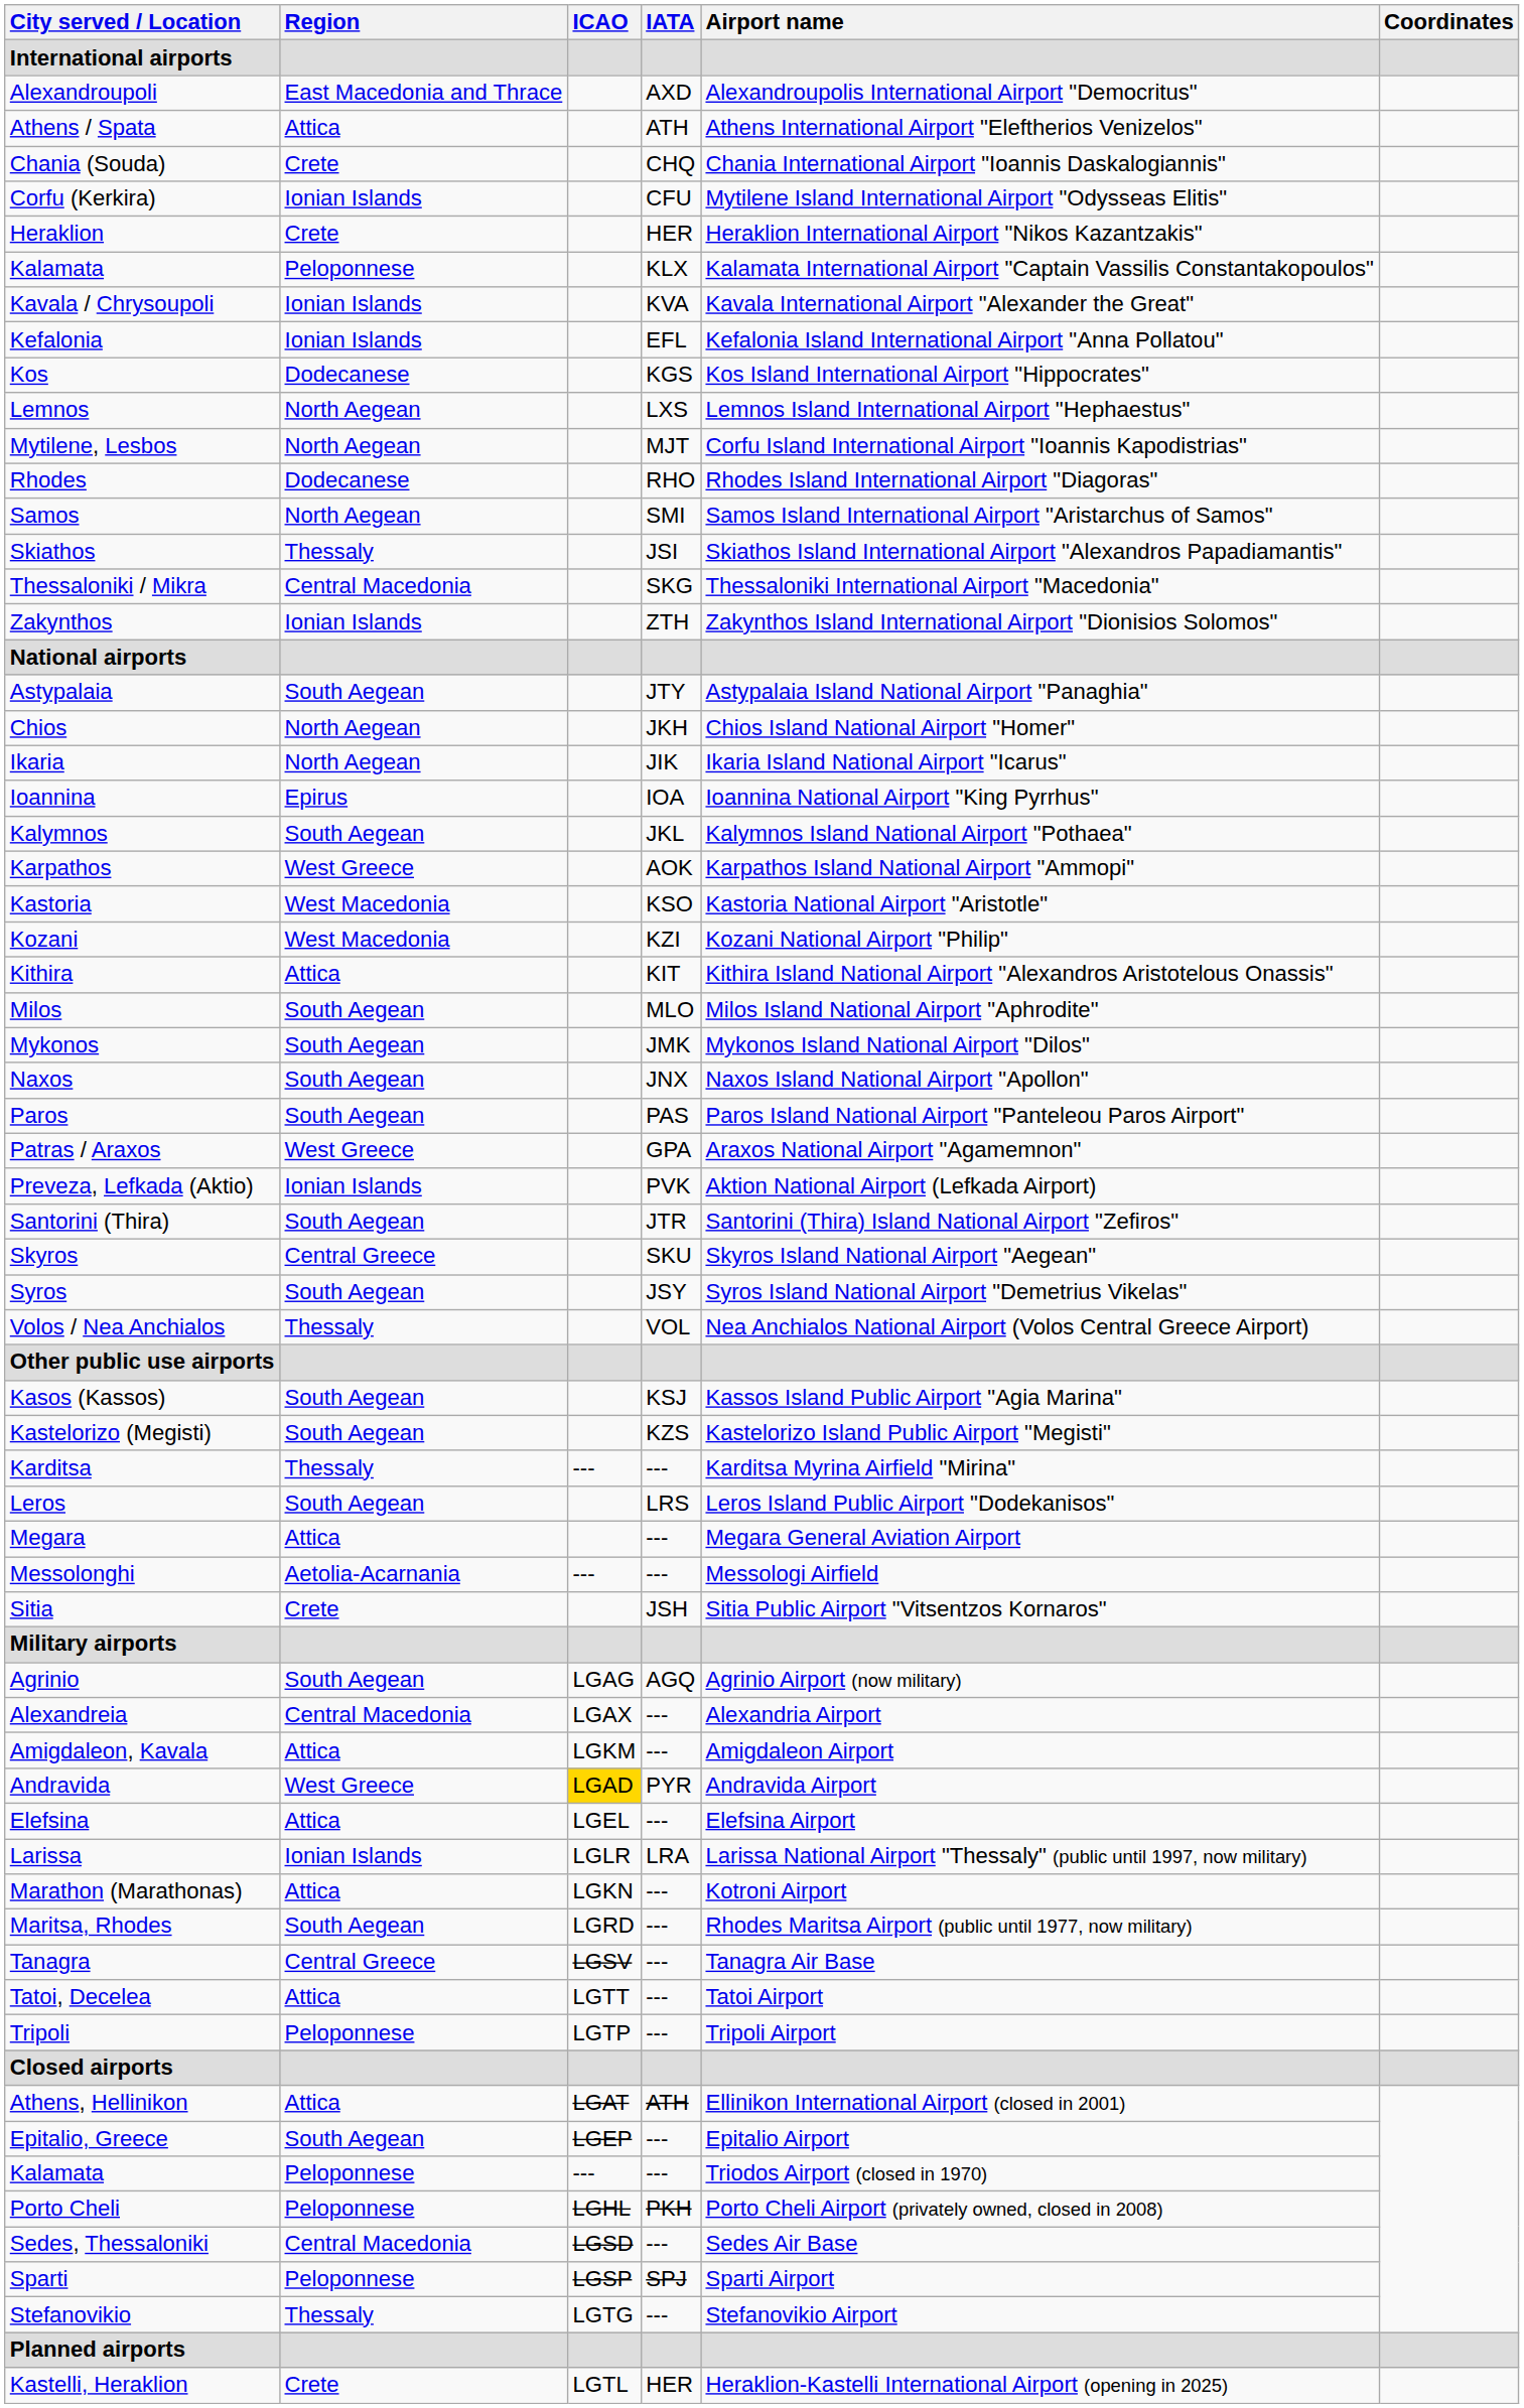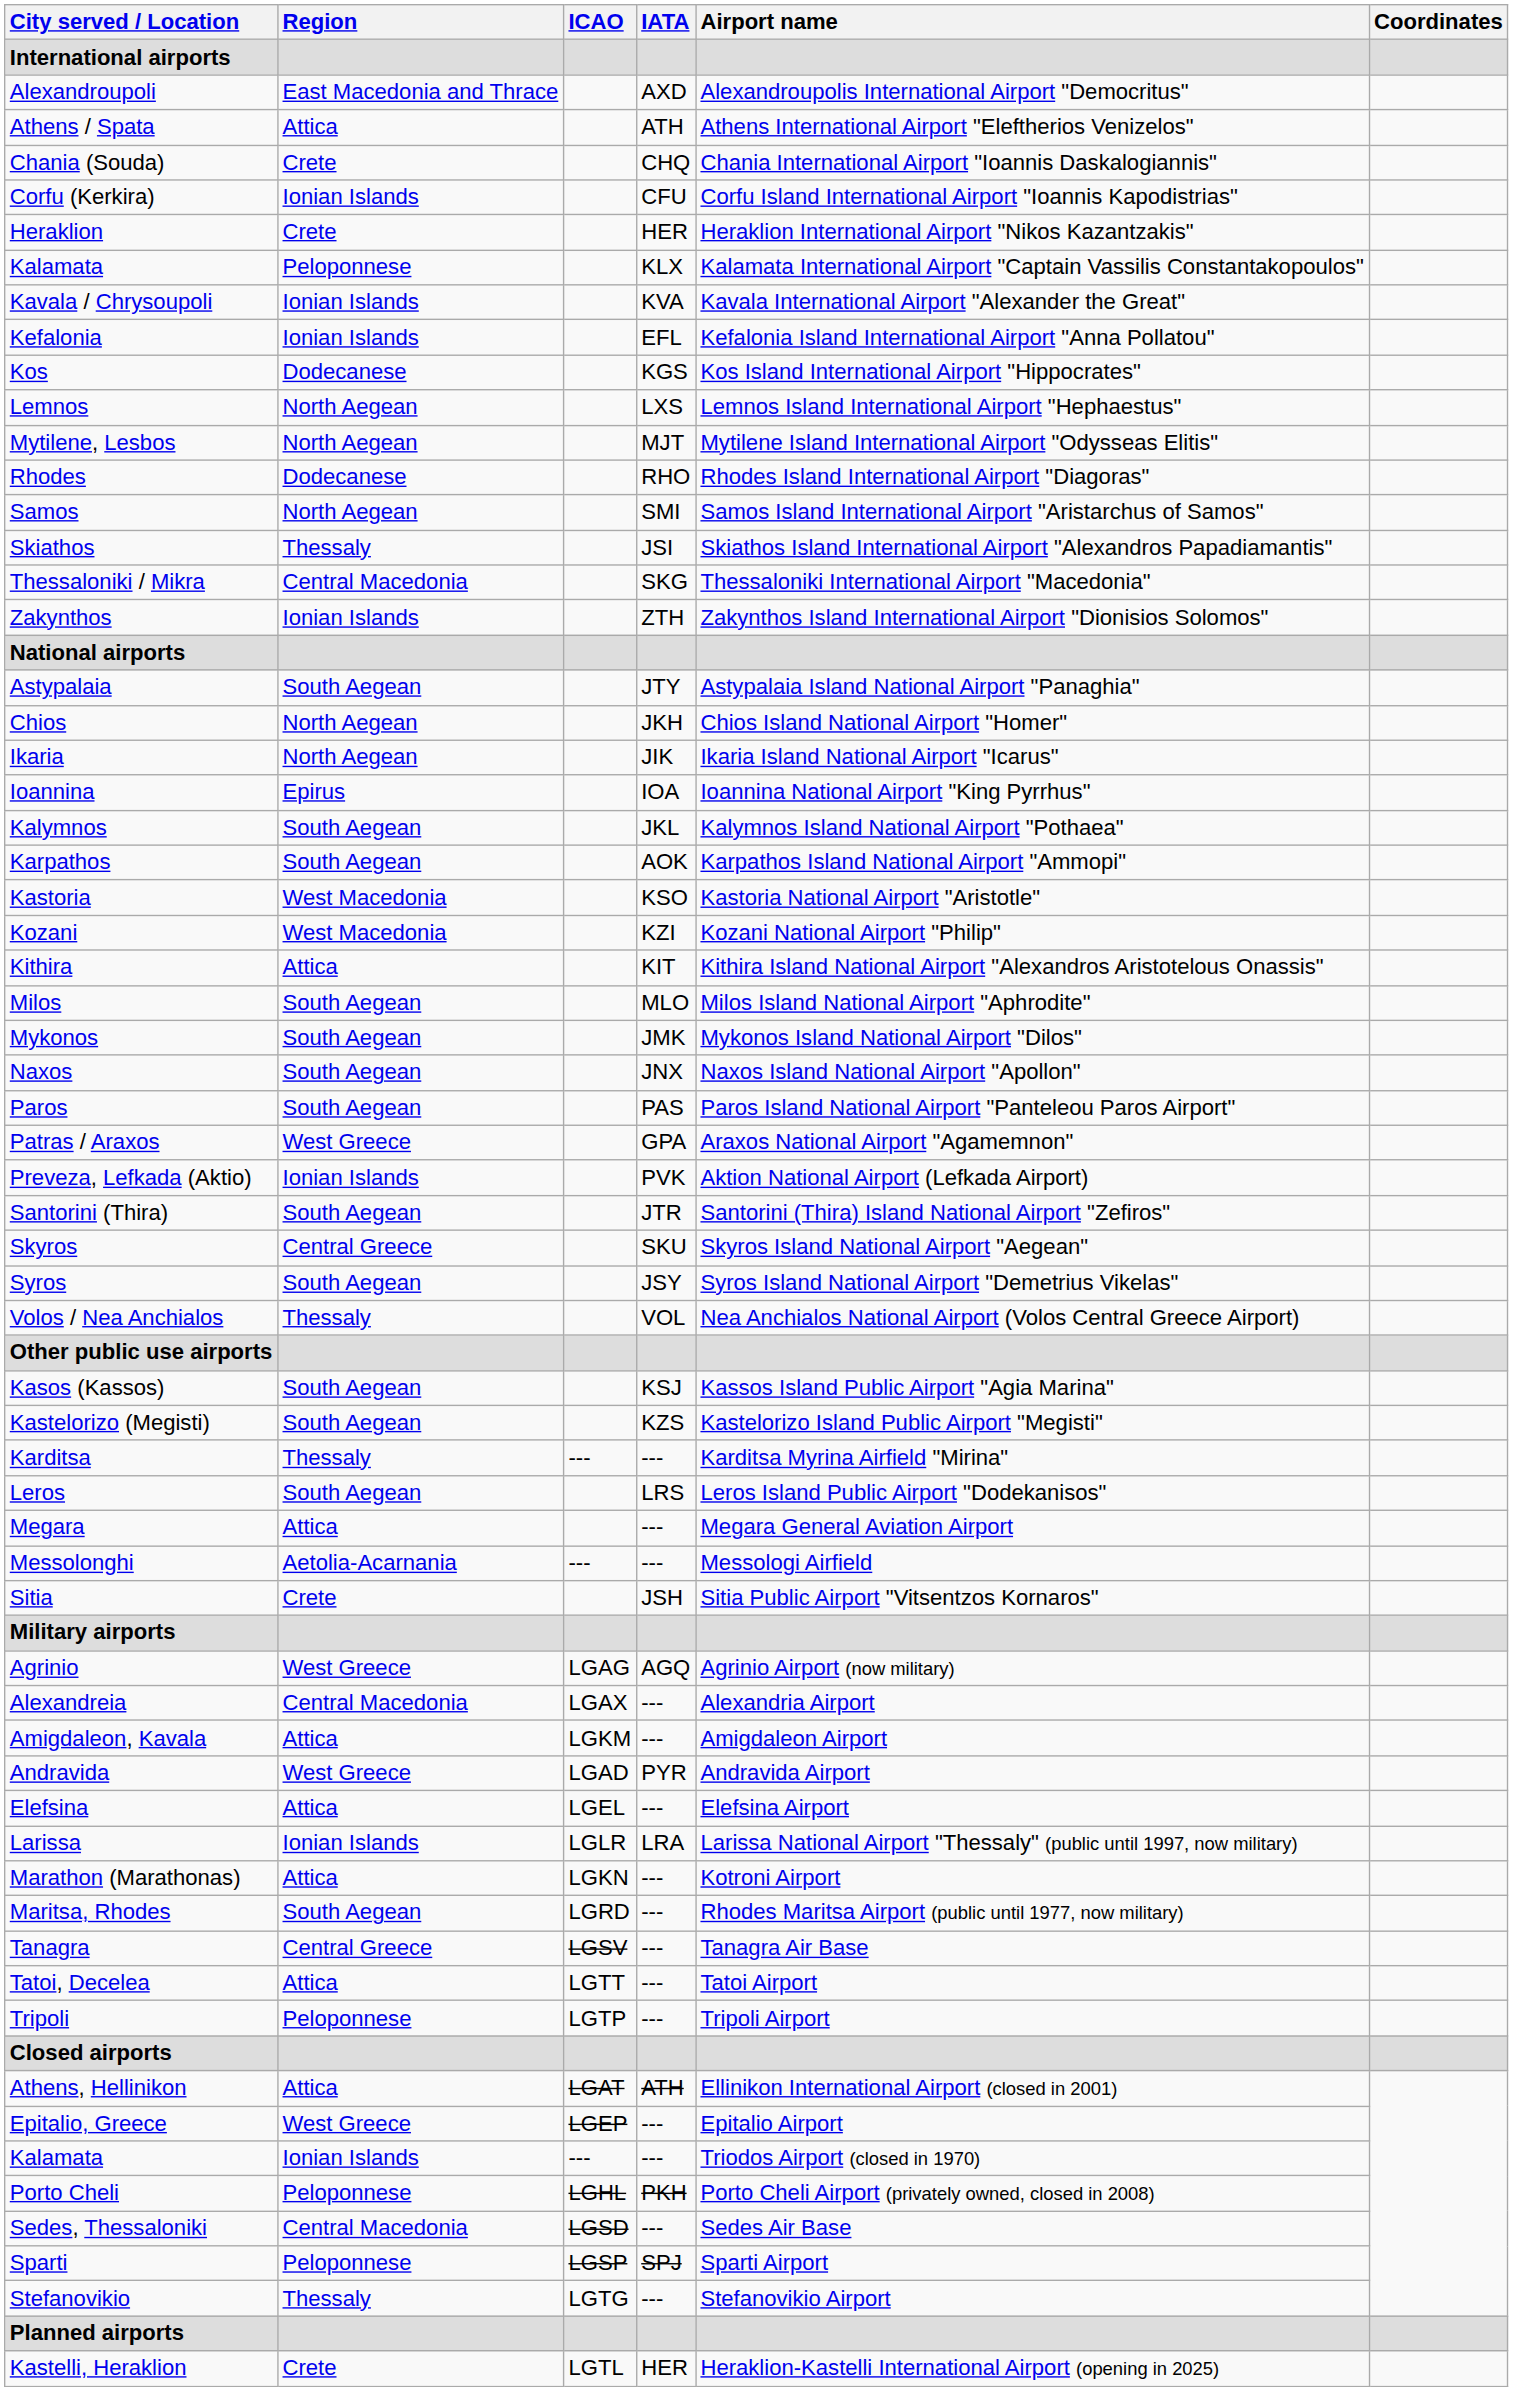Corfu (Kerkira) | Airport name: Mytilene Island International Airport "Odysseas Elitis" -> Corfu Island International Airport "Ioannis Kapodistrias"
Mytilene, Lesbos | Airport name: Corfu Island International Airport "Ioannis Kapodistrias" -> Mytilene Island International Airport "Odysseas Elitis"
Karpathos | Region: West Greece -> South Aegean
Agrinio | Region: South Aegean -> West Greece
Andravida | ICAO: gold background -> no background
Epitalio, Greece | Region: South Aegean -> West Greece
Kalamata / --- | Region: Peloponnese -> Ionian Islands
